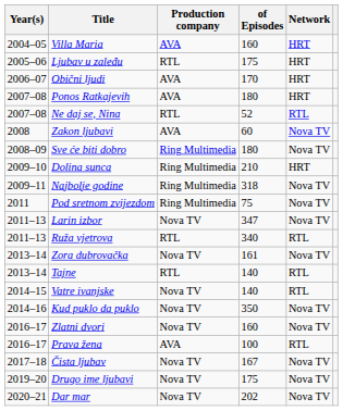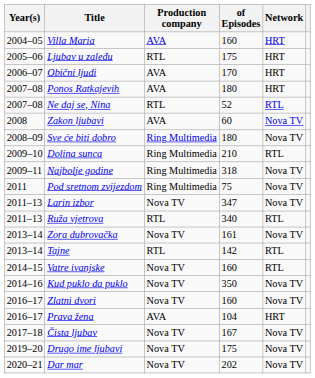Dolina sunca | Network: HRT -> RTL
Tajne | of Episodes: 140 -> 142
Vatre ivanjske | of Episodes: 140 -> 160
Prava žena | of Episodes: 100 -> 104
Prava žena | Network: RTL -> HRT
